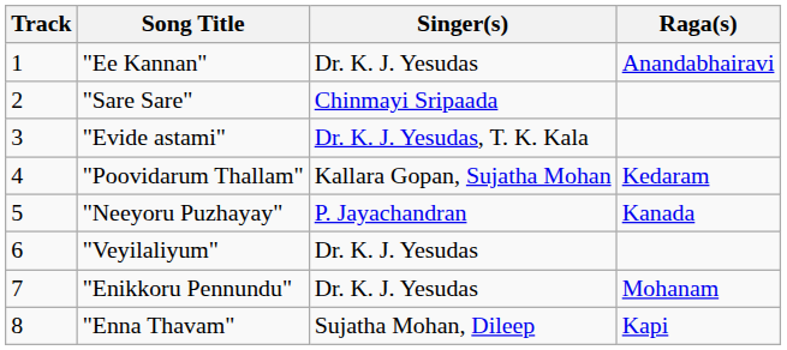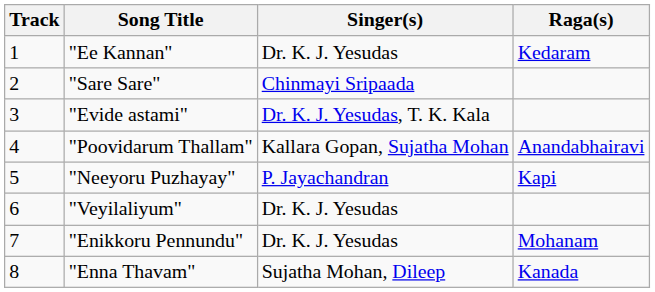"Ee Kannan" | Raga(s): Anandabhairavi -> Kedaram
"Poovidarum Thallam" | Raga(s): Kedaram -> Anandabhairavi
"Neeyoru Puzhayay" | Raga(s): Kanada -> Kapi
"Enna Thavam" | Raga(s): Kapi -> Kanada
